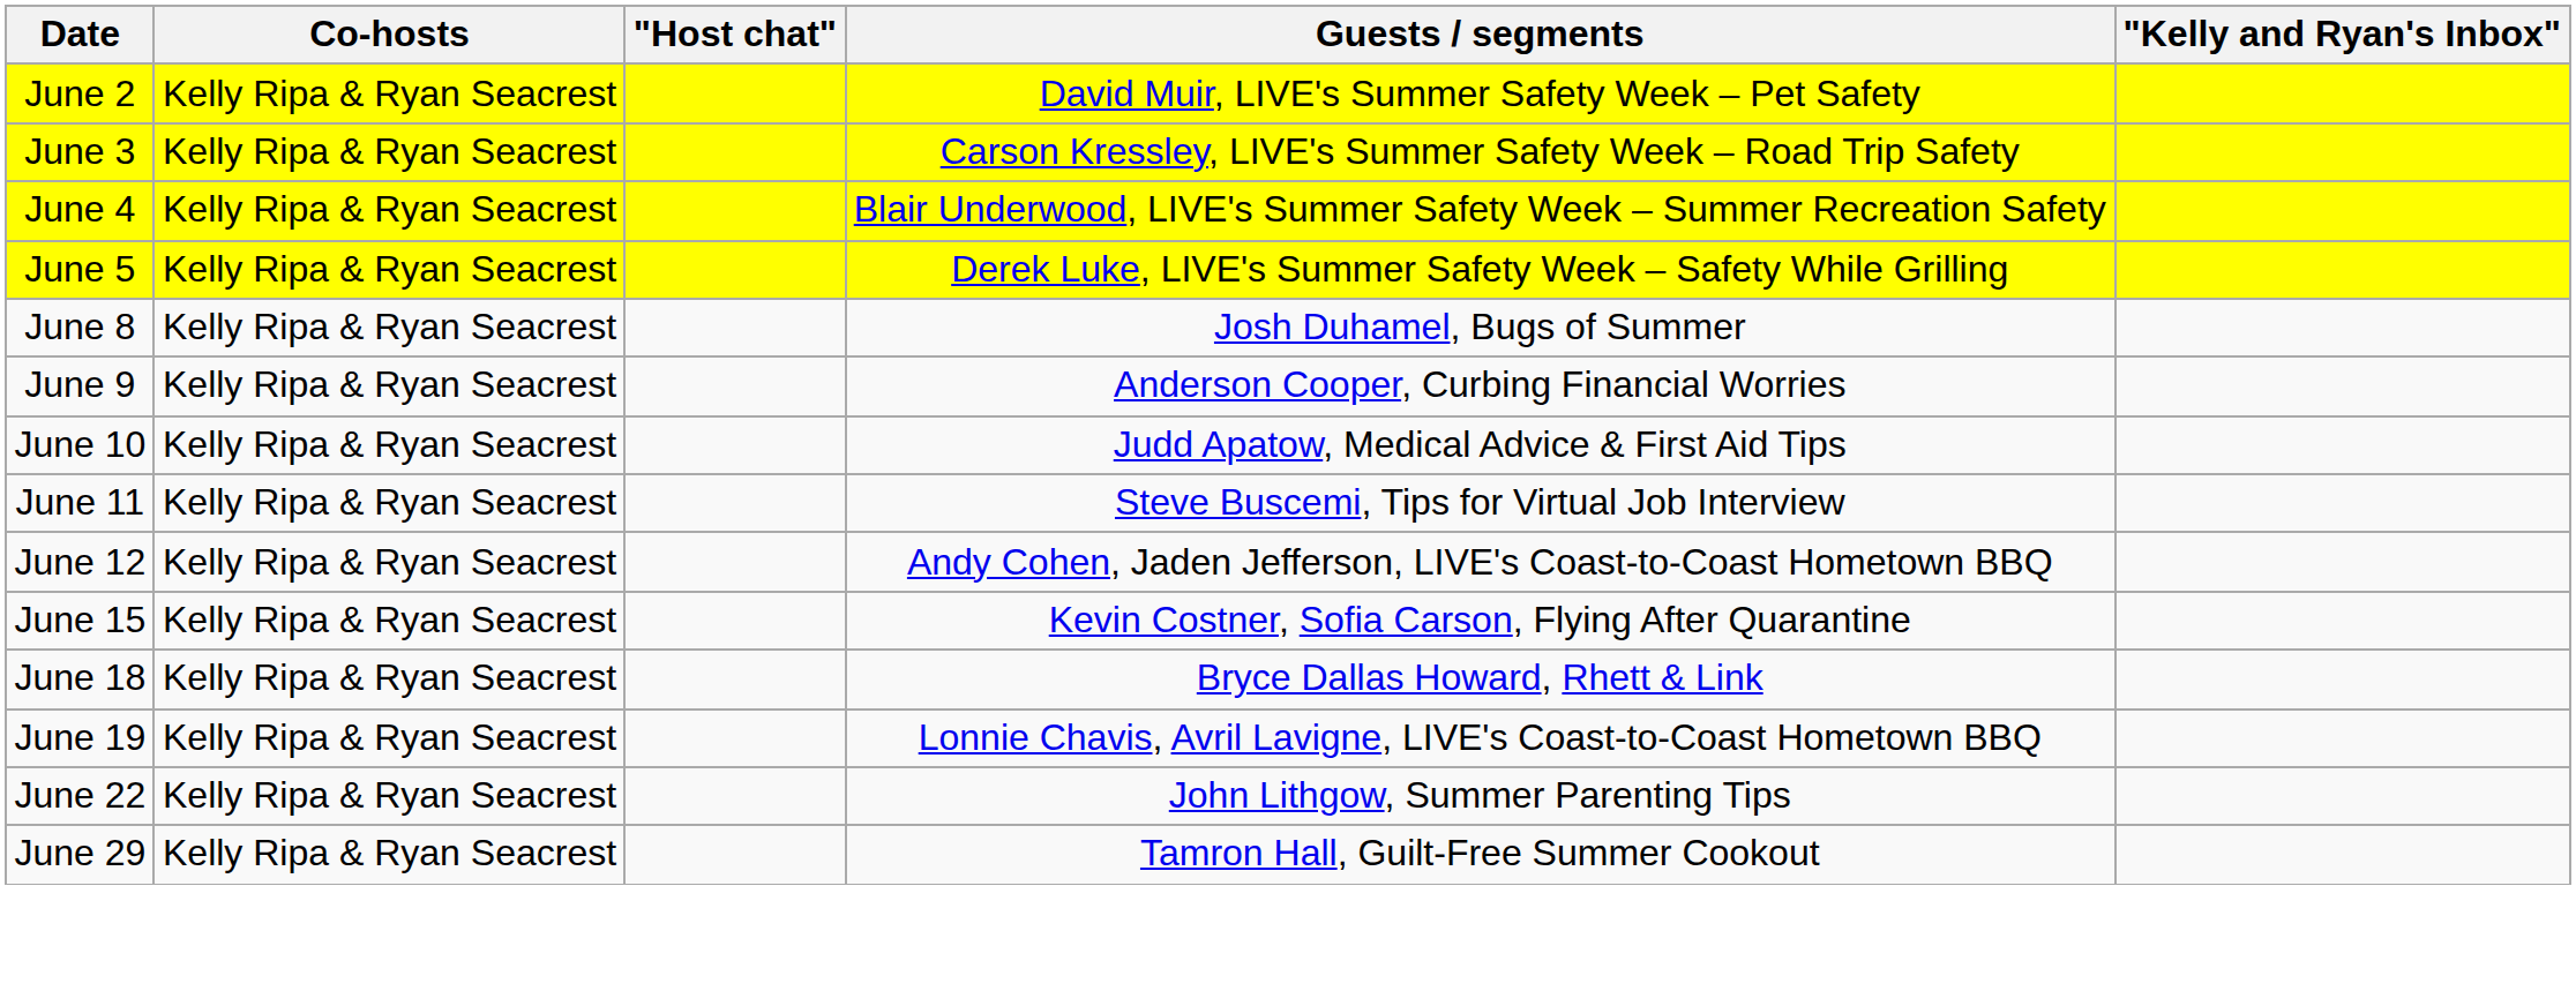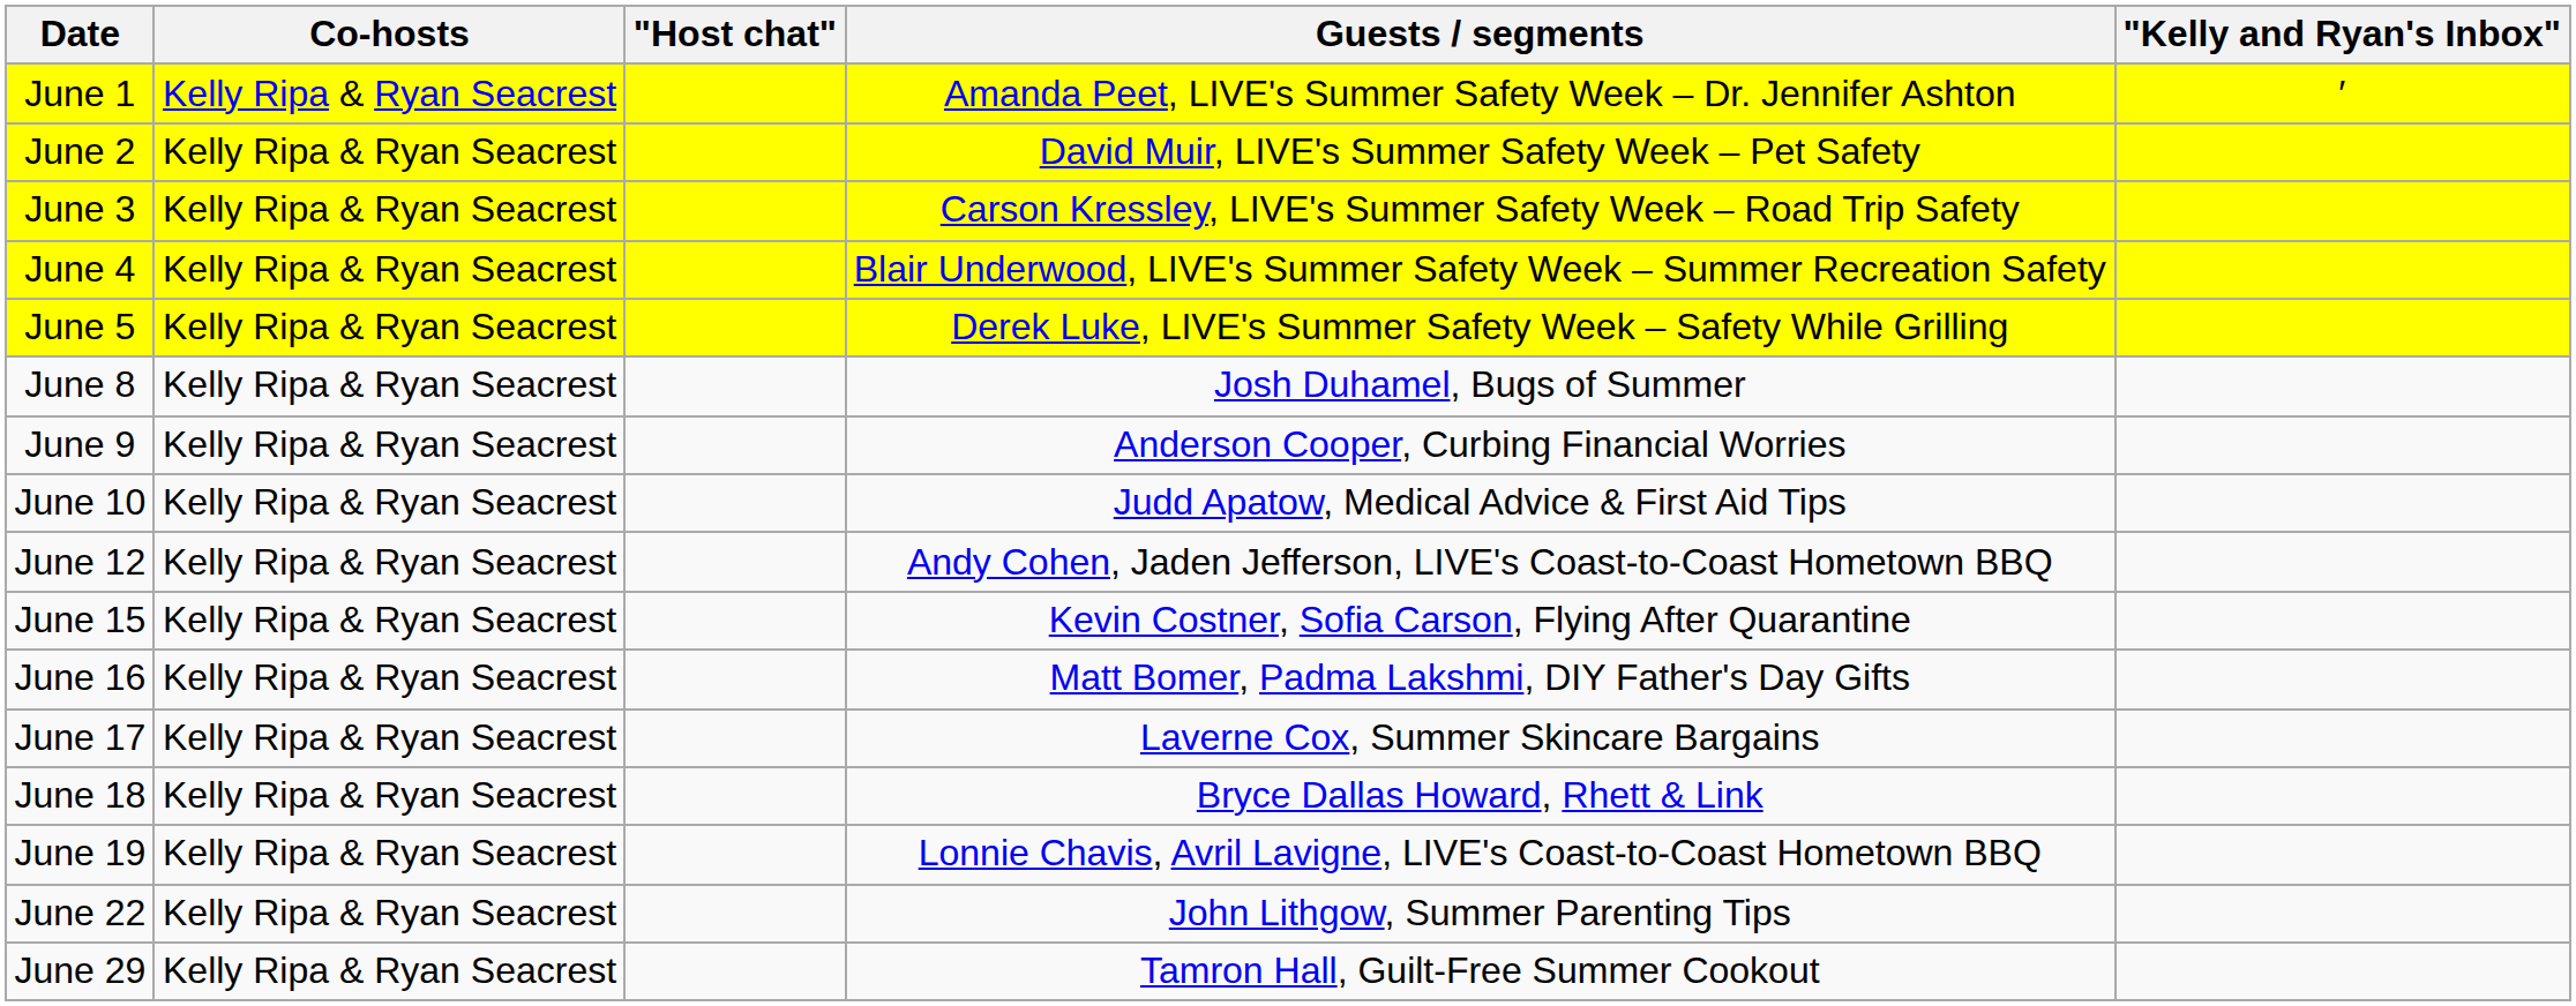+ row: June 1 | Kelly Ripa & Ryan Seacrest | Amanda Peet, LIVE's Summer Safety Week – Dr. Jennifer Ashton | ′
- row: June 11 | Kelly Ripa & Ryan Seacrest | Steve Buscemi, Tips for Virtual Job Interview
+ row: June 16 | Kelly Ripa & Ryan Seacrest | Matt Bomer, Padma Lakshmi, DIY Father's Day Gifts
+ row: June 17 | Kelly Ripa & Ryan Seacrest | Laverne Cox, Summer Skincare Bargains
